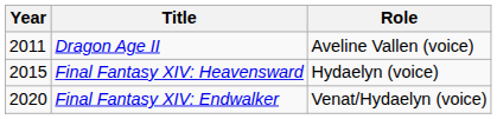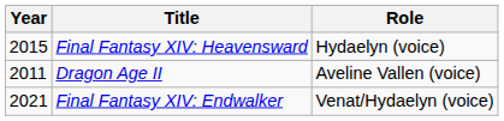rows swapped: Dragon Age II <-> Final Fantasy XIV: Heavensward
Final Fantasy XIV: Endwalker | Year: 2020 -> 2021
